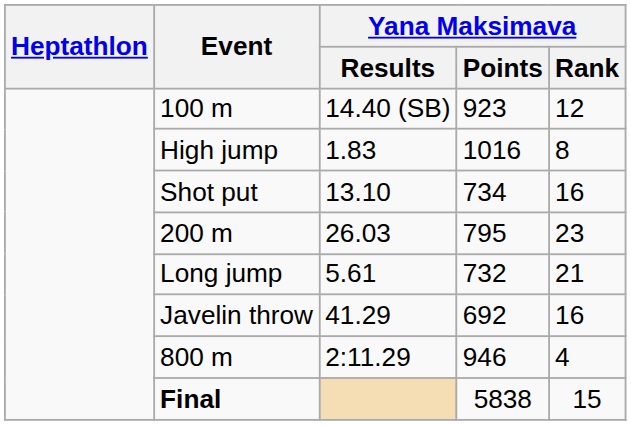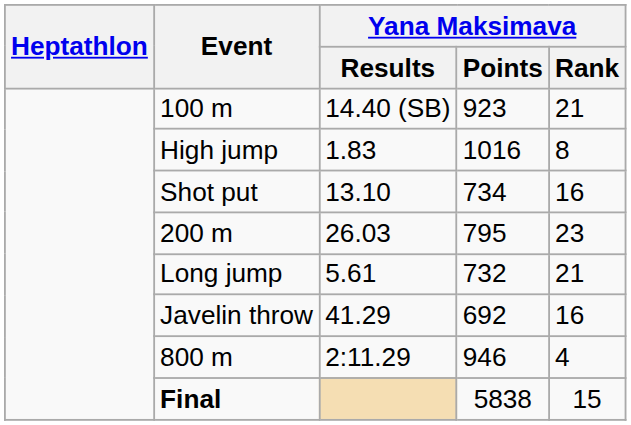100 m | Yana Maksimava / Rank: 12 -> 21
